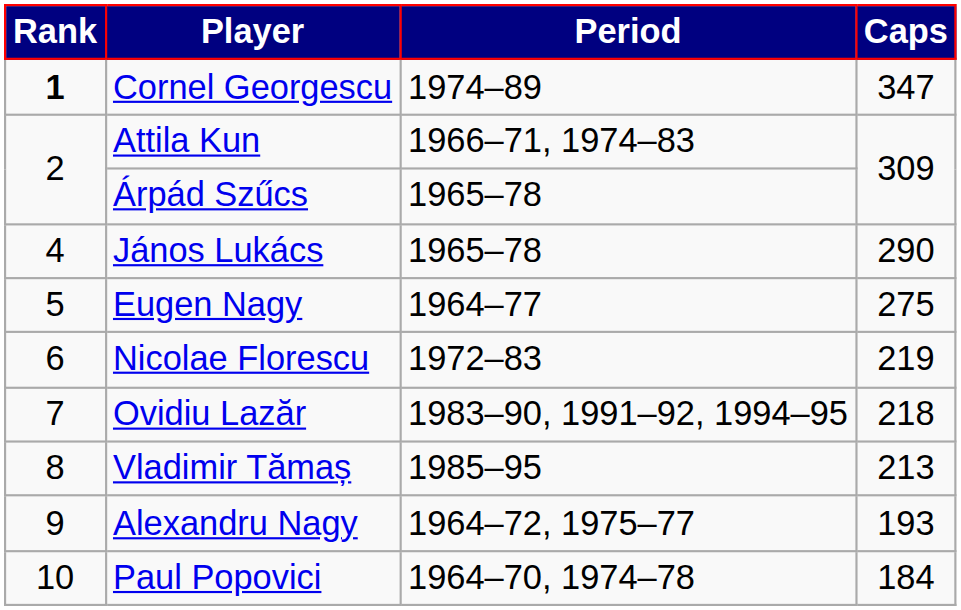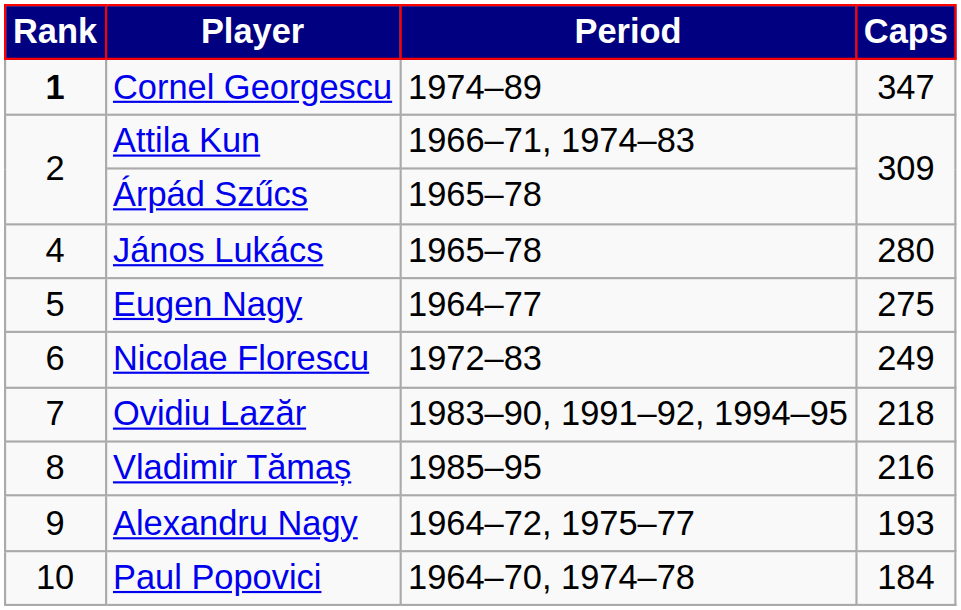János Lukács | Caps: 290 -> 280
Nicolae Florescu | Caps: 219 -> 249
Vladimir Tămaș | Caps: 213 -> 216
